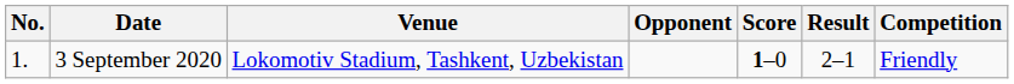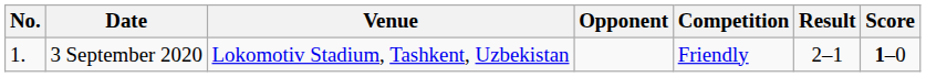columns swapped: Score <-> Competition
